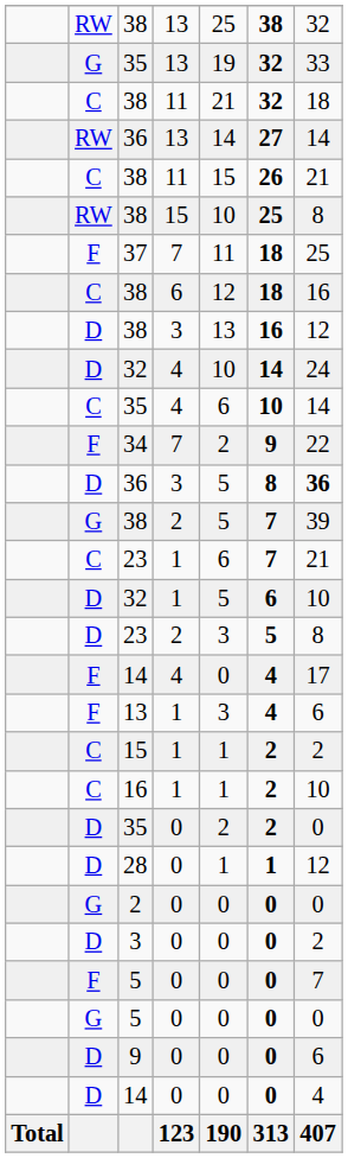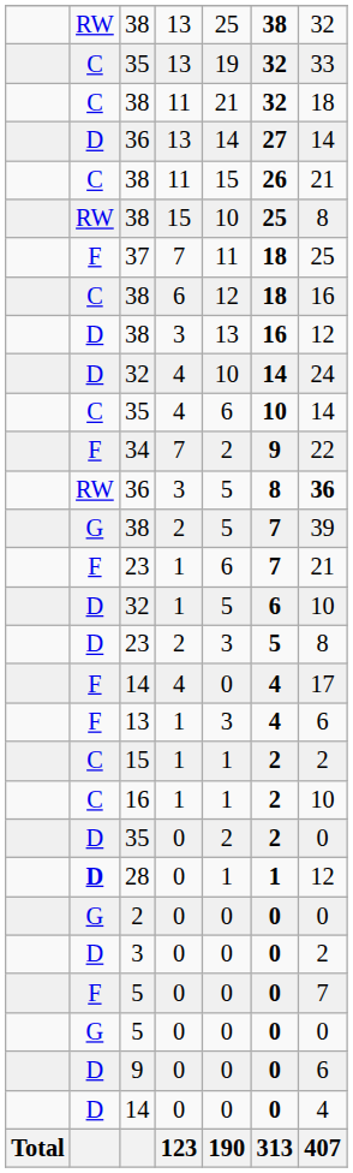35 / 13 | column 2: G -> C
36 / 13 | column 2: RW -> D
36 / 3 | column 2: D -> RW
23 / 1 | column 2: C -> F
28 | column 2: normal -> bold
